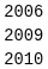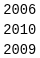rows swapped: 2009 <-> 2010
